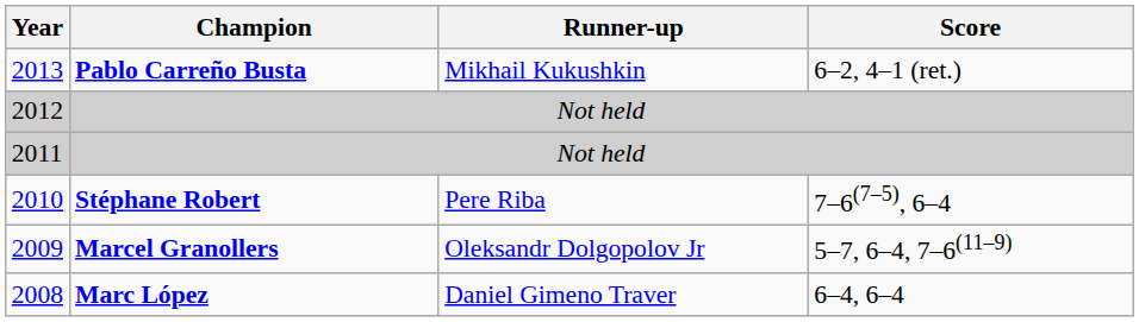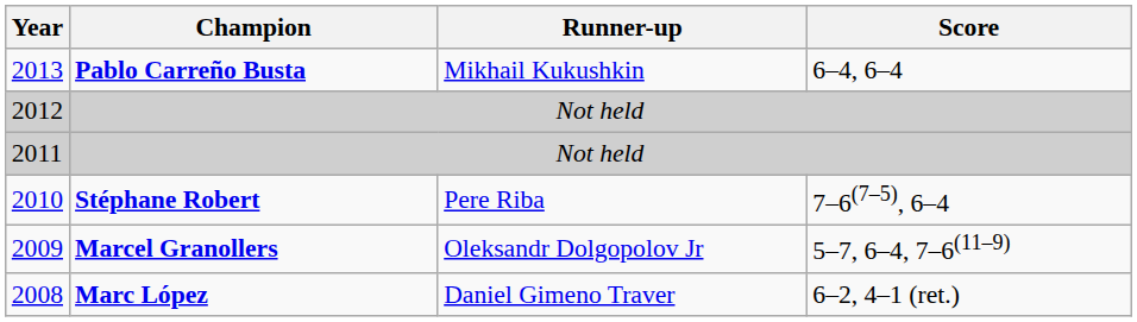2013 | Score: 6–2, 4–1 (ret.) -> 6–4, 6–4
2008 | Score: 6–4, 6–4 -> 6–2, 4–1 (ret.)
